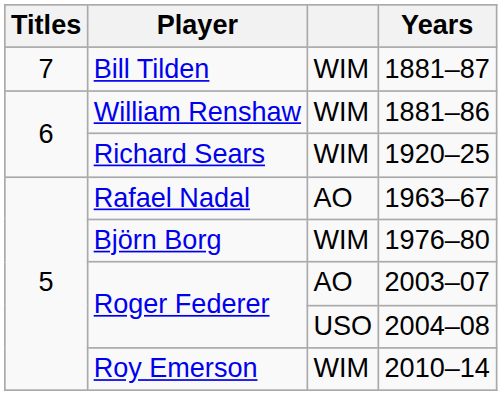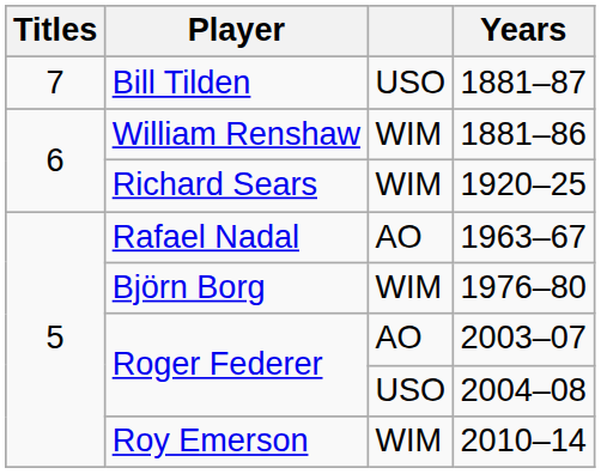1881–87 | column 3: WIM -> USO
